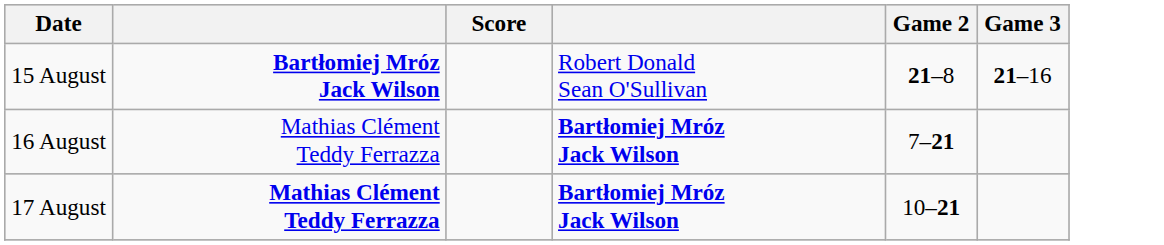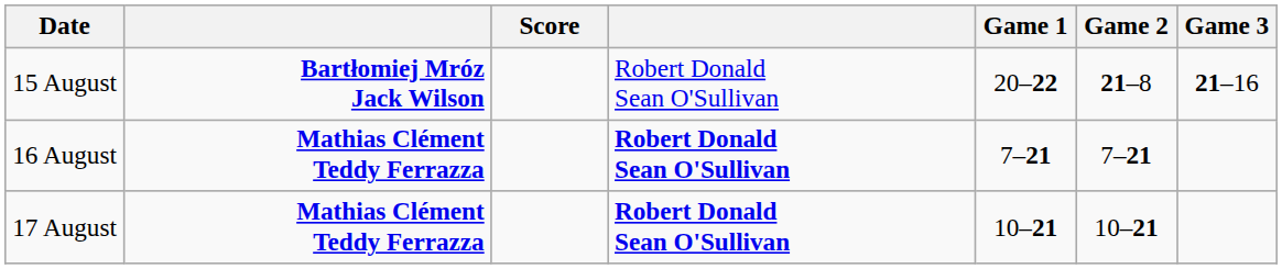+ column: Game 1 | 20–22 | 7–21 | 10–21
16 August | column 2: normal -> bold
16 August | column 4: Bartłomiej Mróz Jack Wilson -> Robert Donald Sean O'Sullivan
17 August | column 4: Bartłomiej Mróz Jack Wilson -> Robert Donald Sean O'Sullivan
